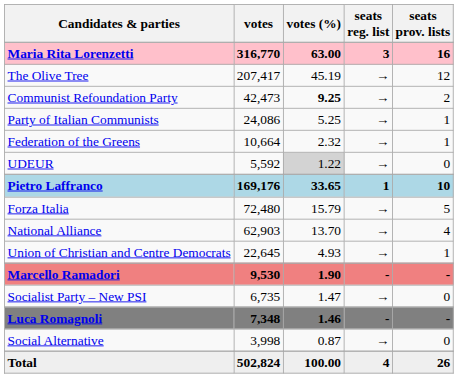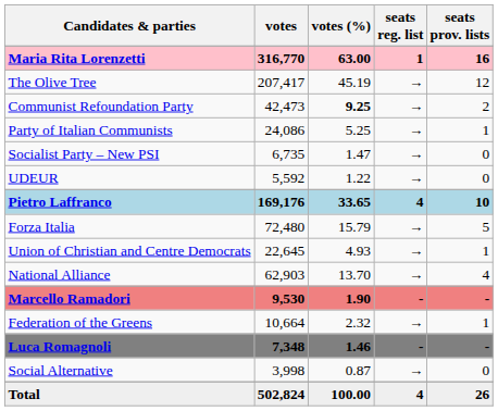Maria Rita Lorenzetti | seats reg. list: 3 -> 1
rows swapped: Federation of the Greens <-> Socialist Party – New PSI
UDEUR | votes (%): lightgrey background -> no background
Pietro Laffranco | seats reg. list: 1 -> 4
rows swapped: National Alliance <-> Union of Christian and Centre Democrats
